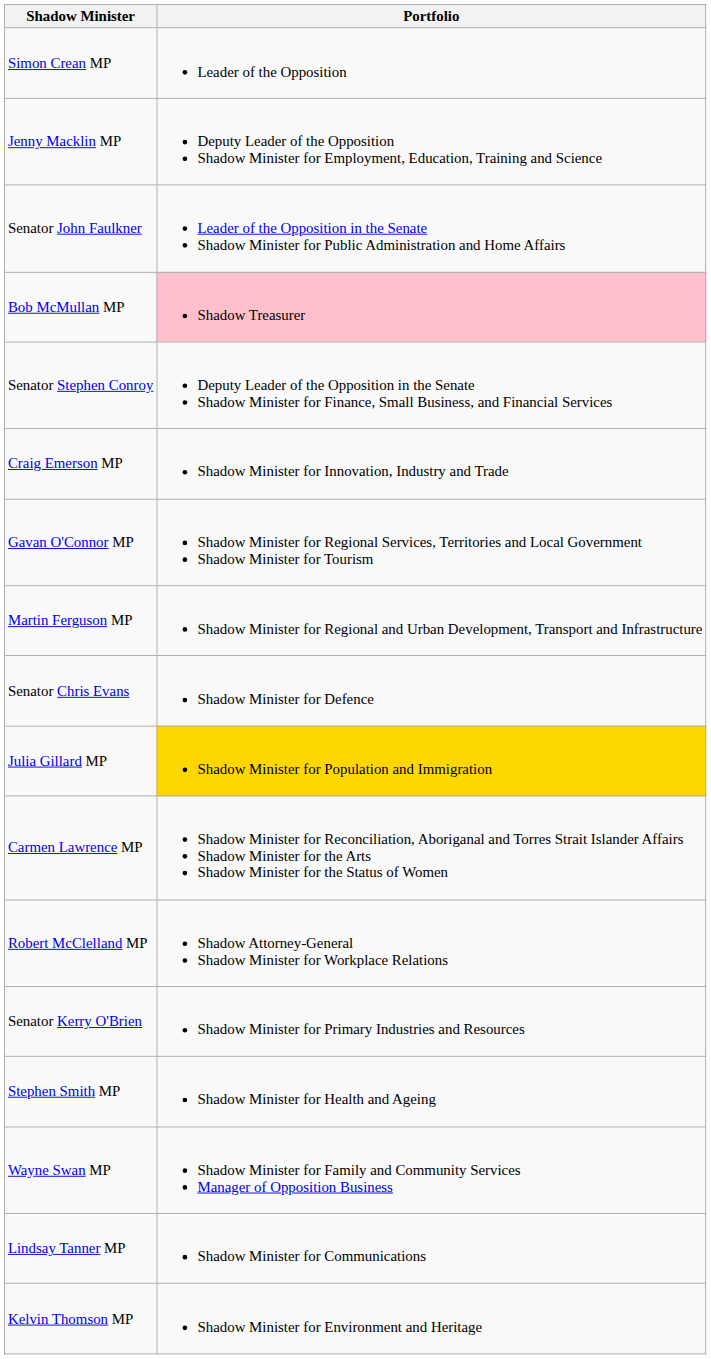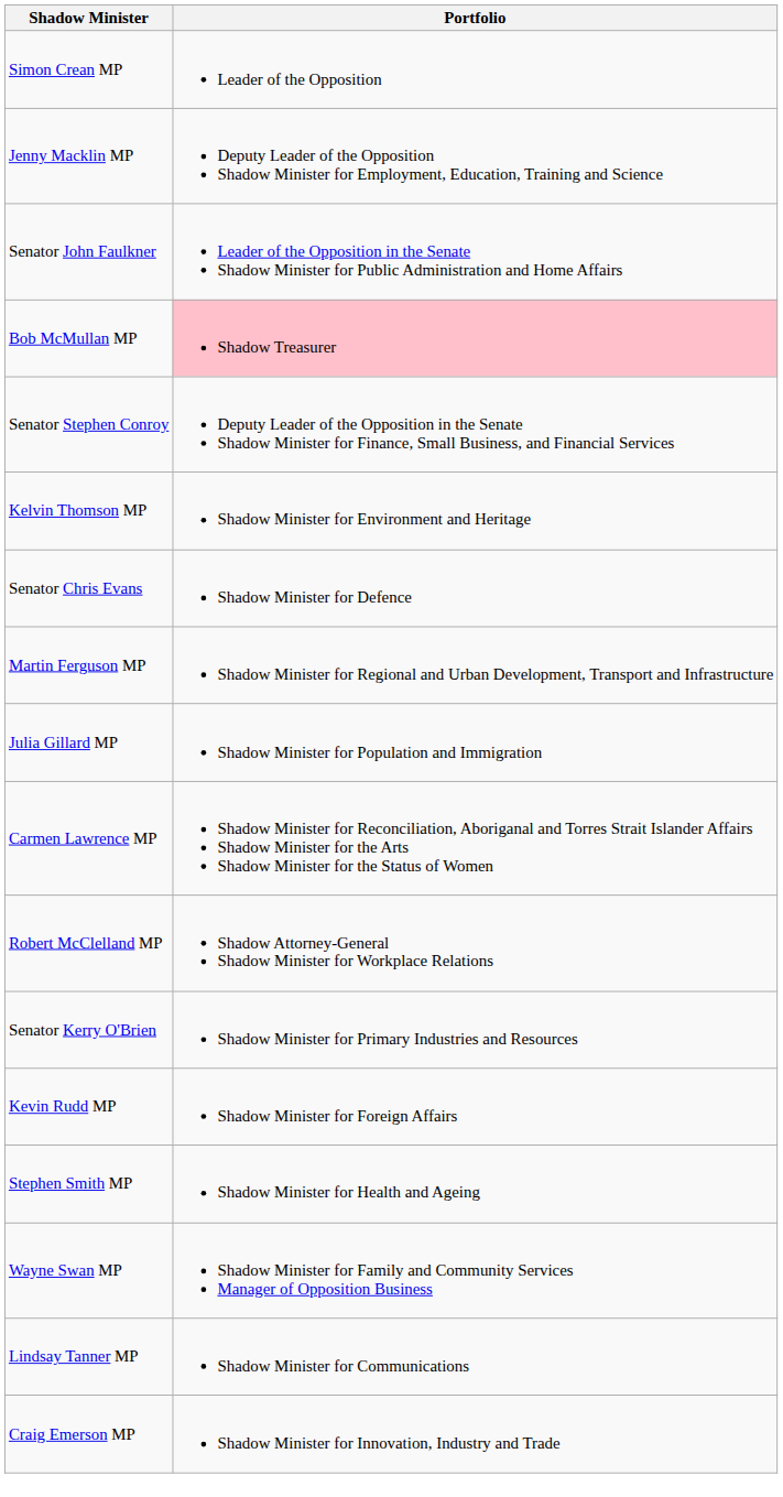rows swapped: Craig Emerson MP <-> Kelvin Thomson MP
- row: Gavan O'Connor MP | Shadow Minister for Regional Services, Territories and Local Government Shadow Minister for Tourism
rows swapped: Senator Chris Evans <-> Martin Ferguson MP
Julia Gillard MP | Portfolio: gold background -> no background
+ row: Kevin Rudd MP | Shadow Minister for Foreign Affairs
